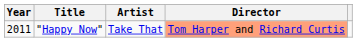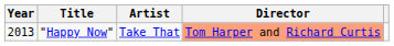"Happy Now" | Year: 2011 -> 2013
